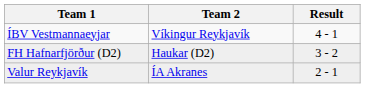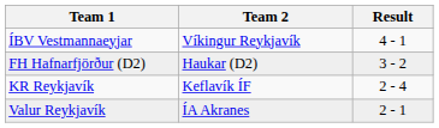+ row: KR Reykjavík | Keflavík ÍF | 2 - 4
